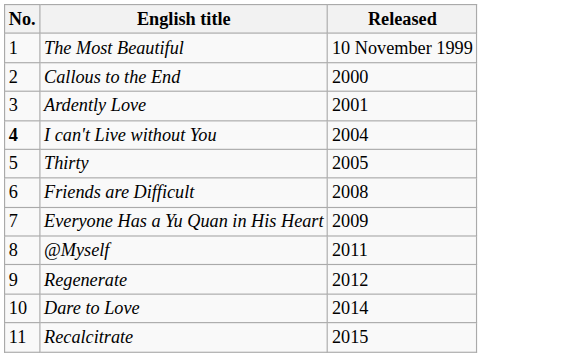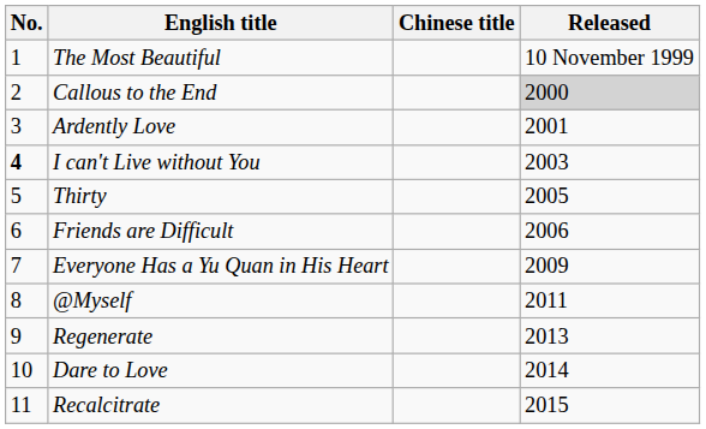+ column: Chinese title
Callous to the End | Released: no background -> lightgrey background
I can't Live without You | Released: 2004 -> 2003
Friends are Difficult | Released: 2008 -> 2006
Regenerate | Released: 2012 -> 2013
